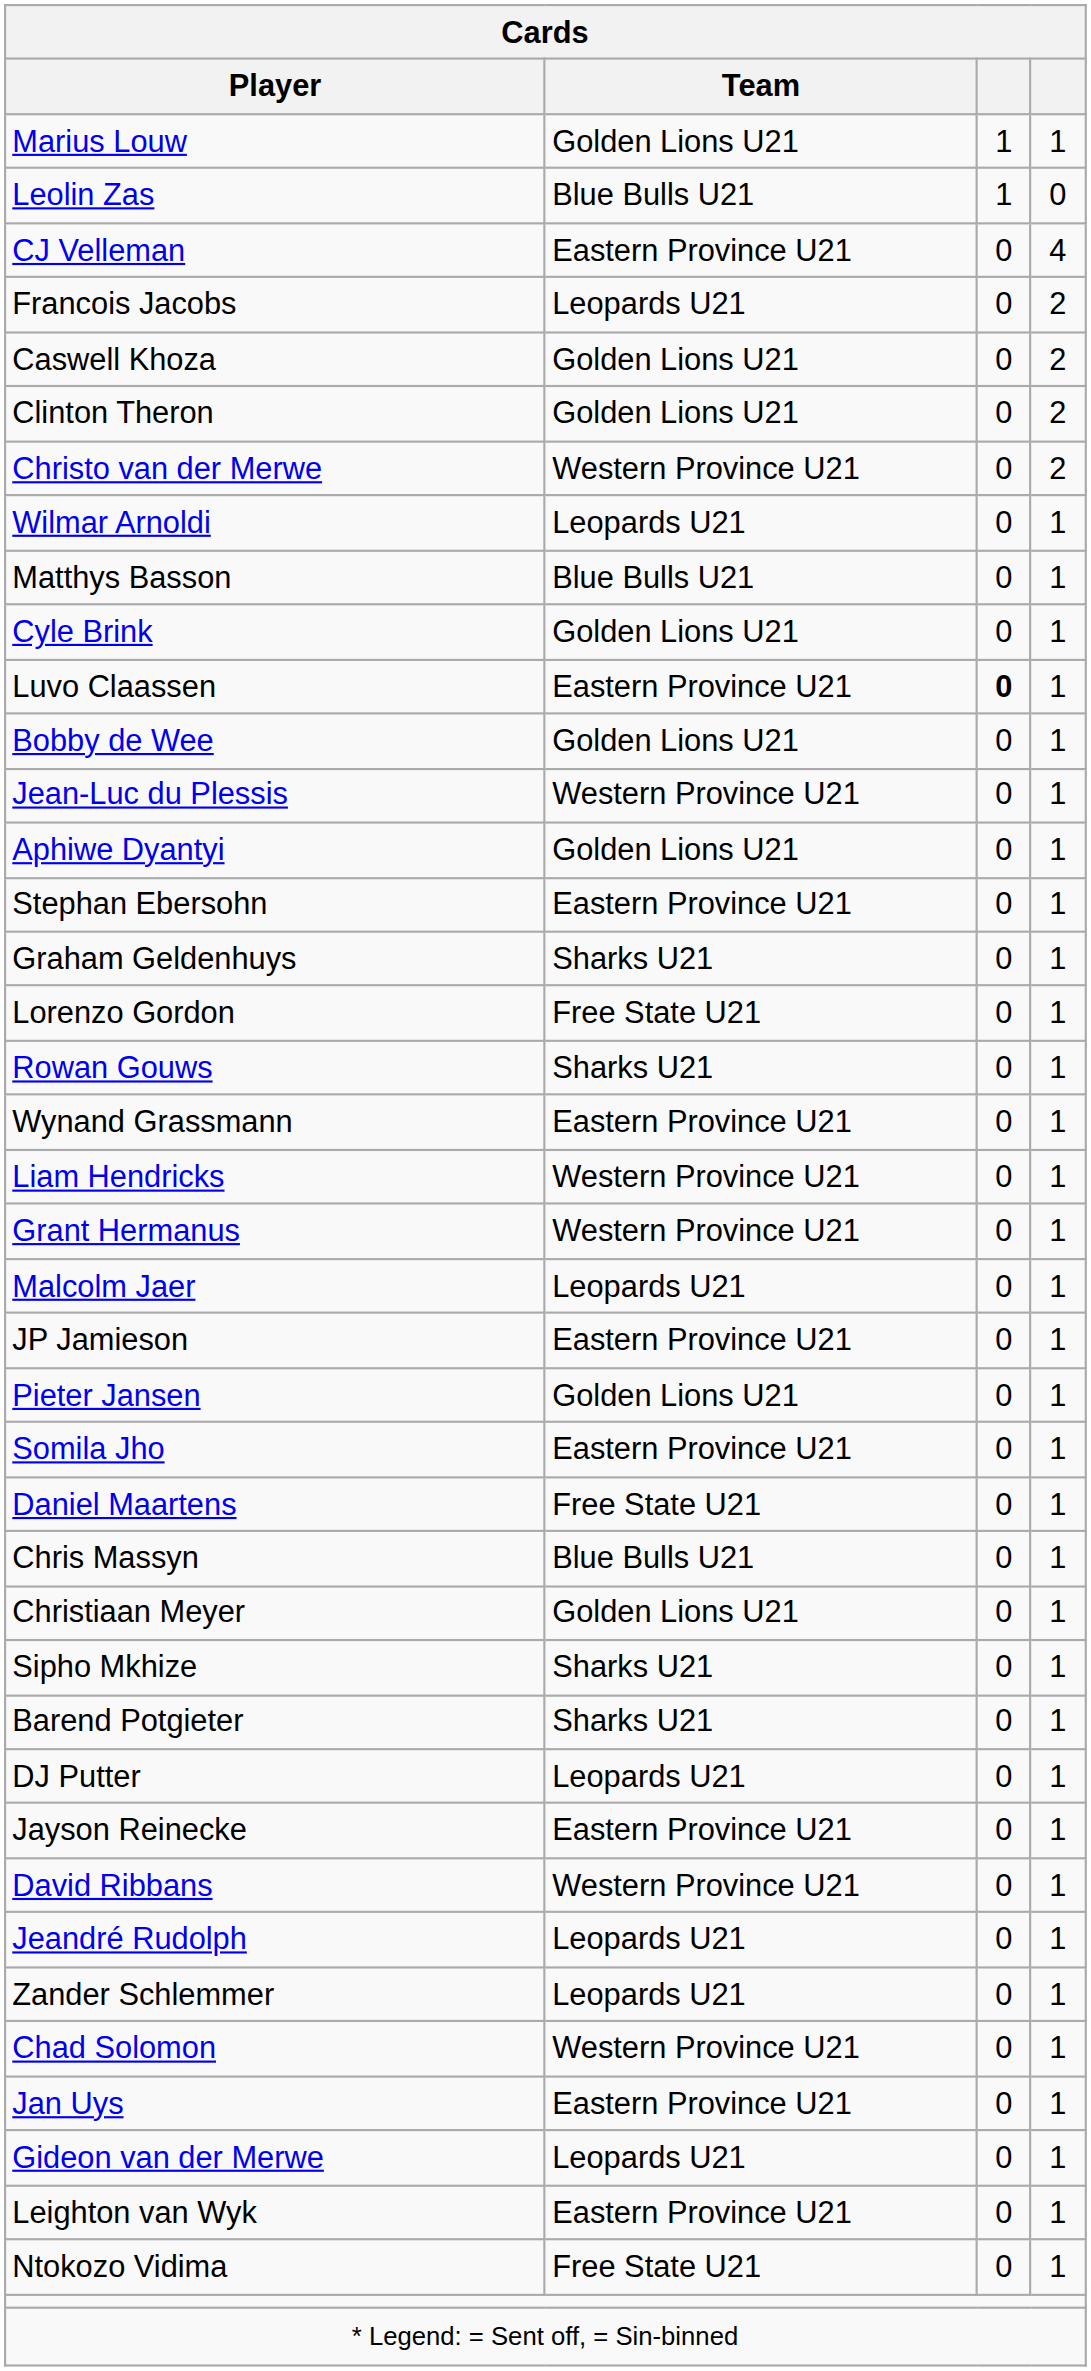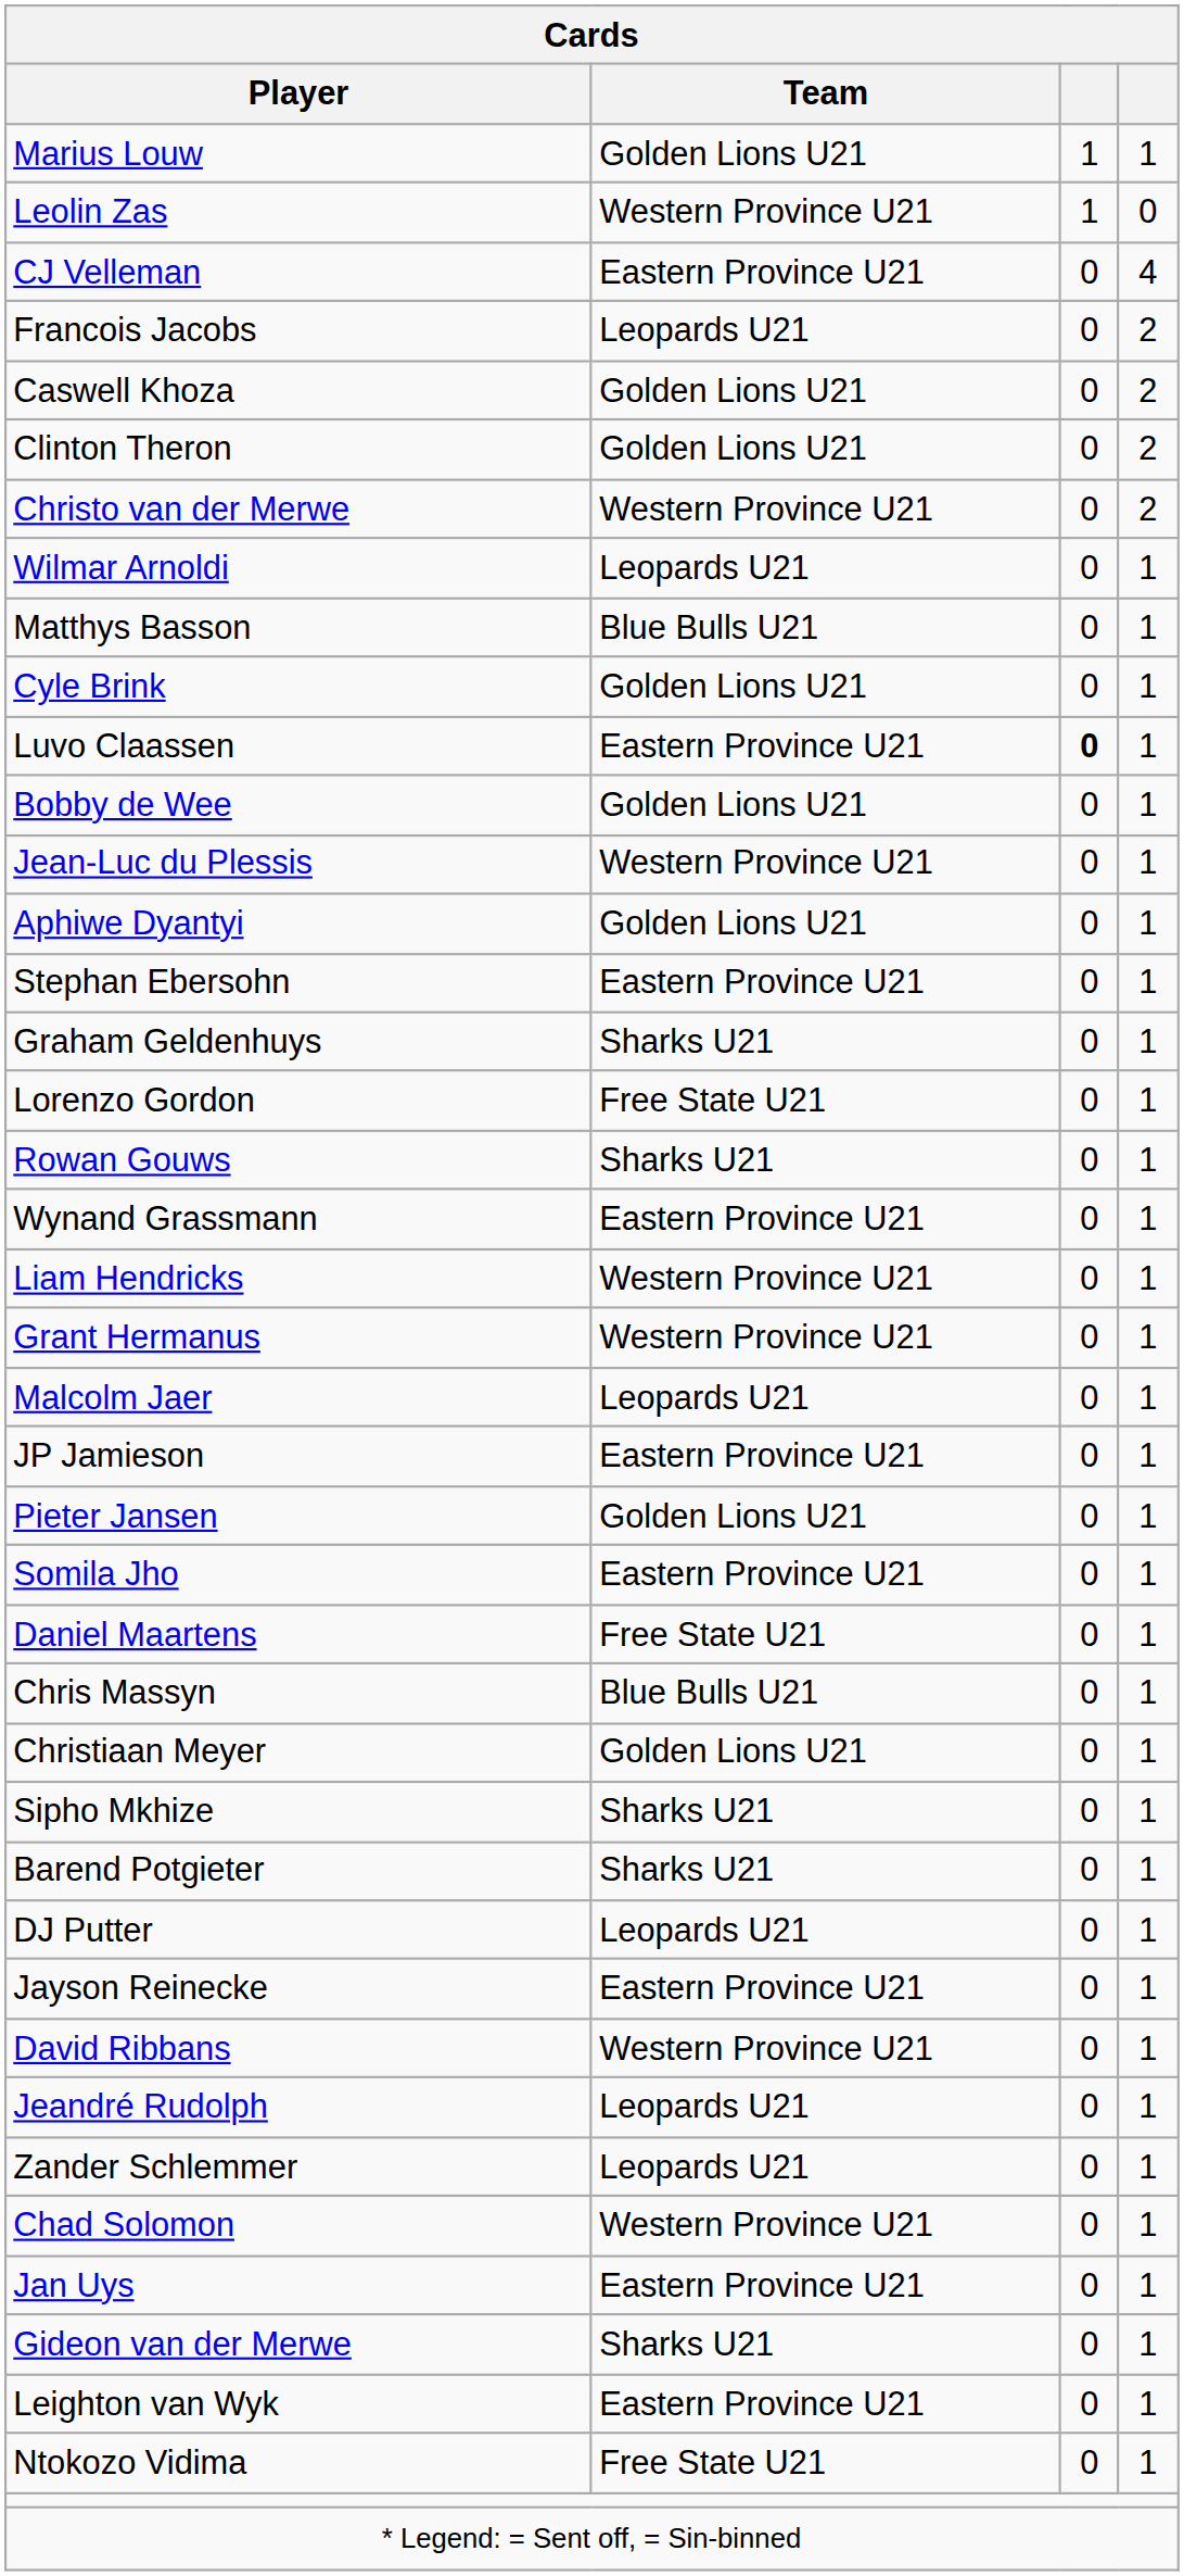Leolin Zas | Team: Blue Bulls U21 -> Western Province U21
Gideon van der Merwe | Team: Leopards U21 -> Sharks U21
